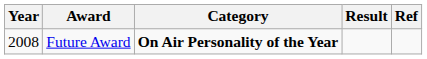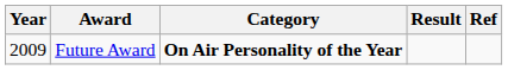Future Award | Year: 2008 -> 2009
